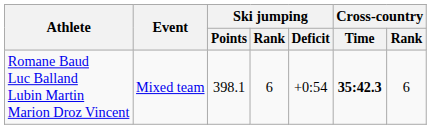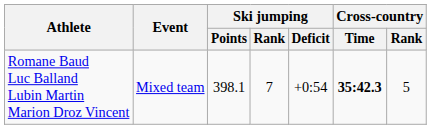Romane Baud Luc Balland Lubin Martin Marion Droz Vincent | Ski jumping / Rank: 6 -> 7
Romane Baud Luc Balland Lubin Martin Marion Droz Vincent | Cross-country / Rank: 6 -> 5
